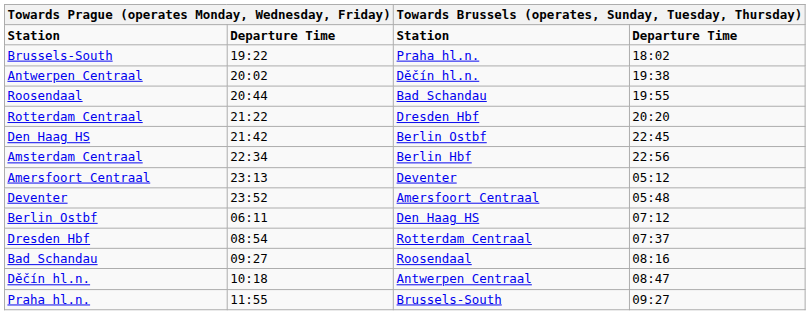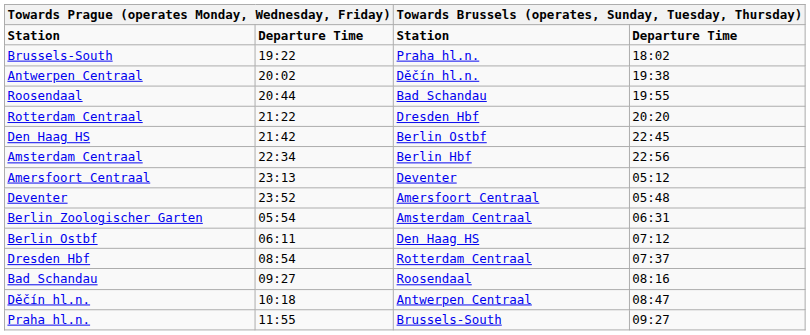+ row: Berlin Zoologischer Garten | 05:54 | Amsterdam Centraal | 06:31
